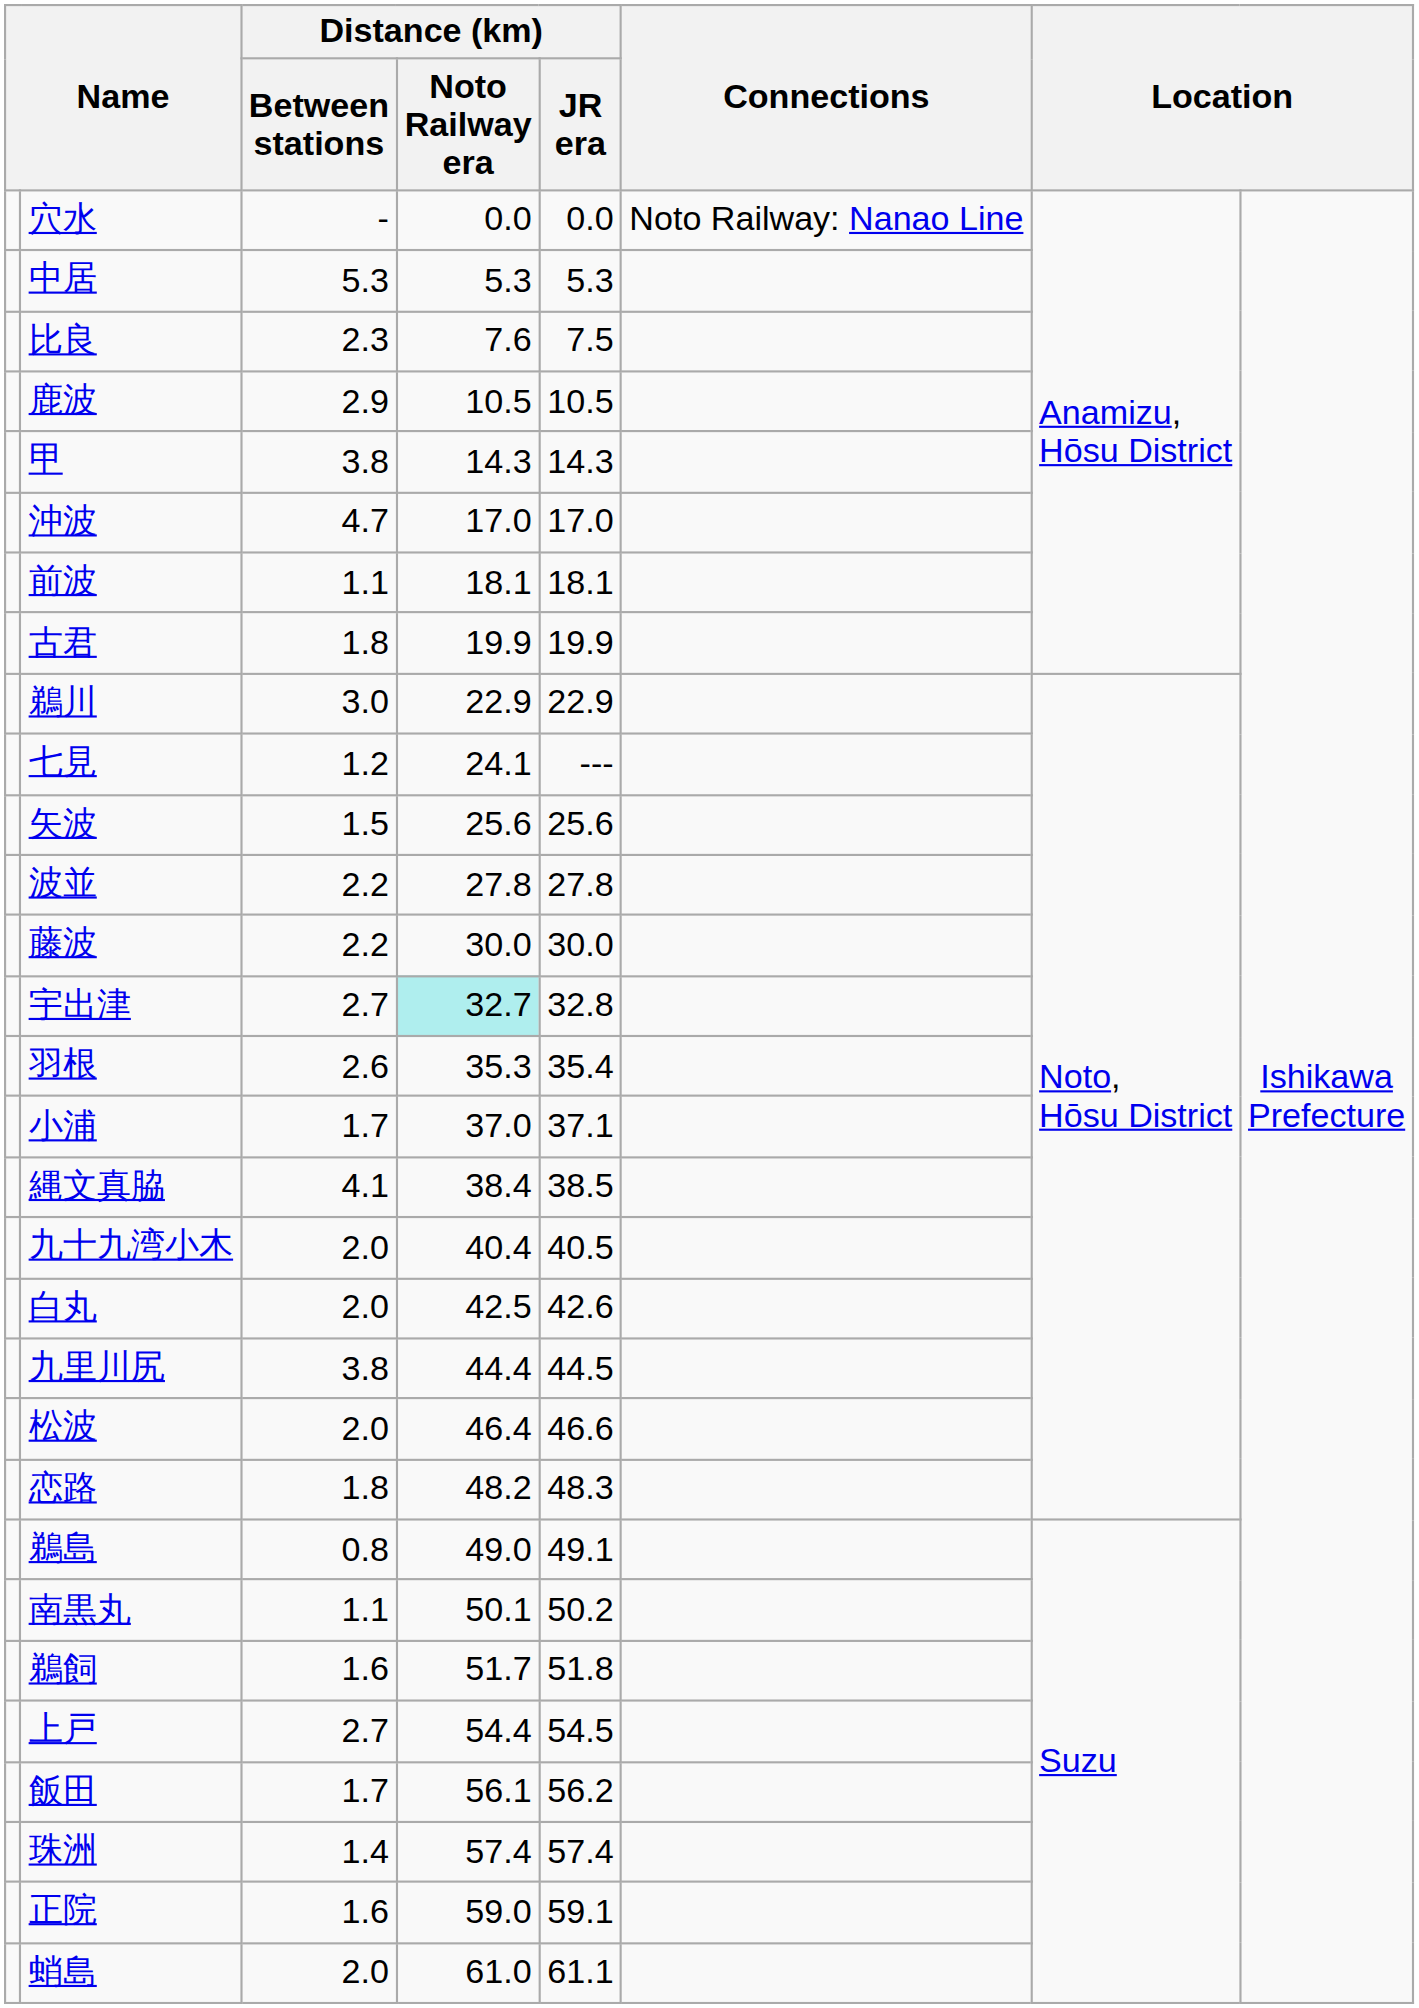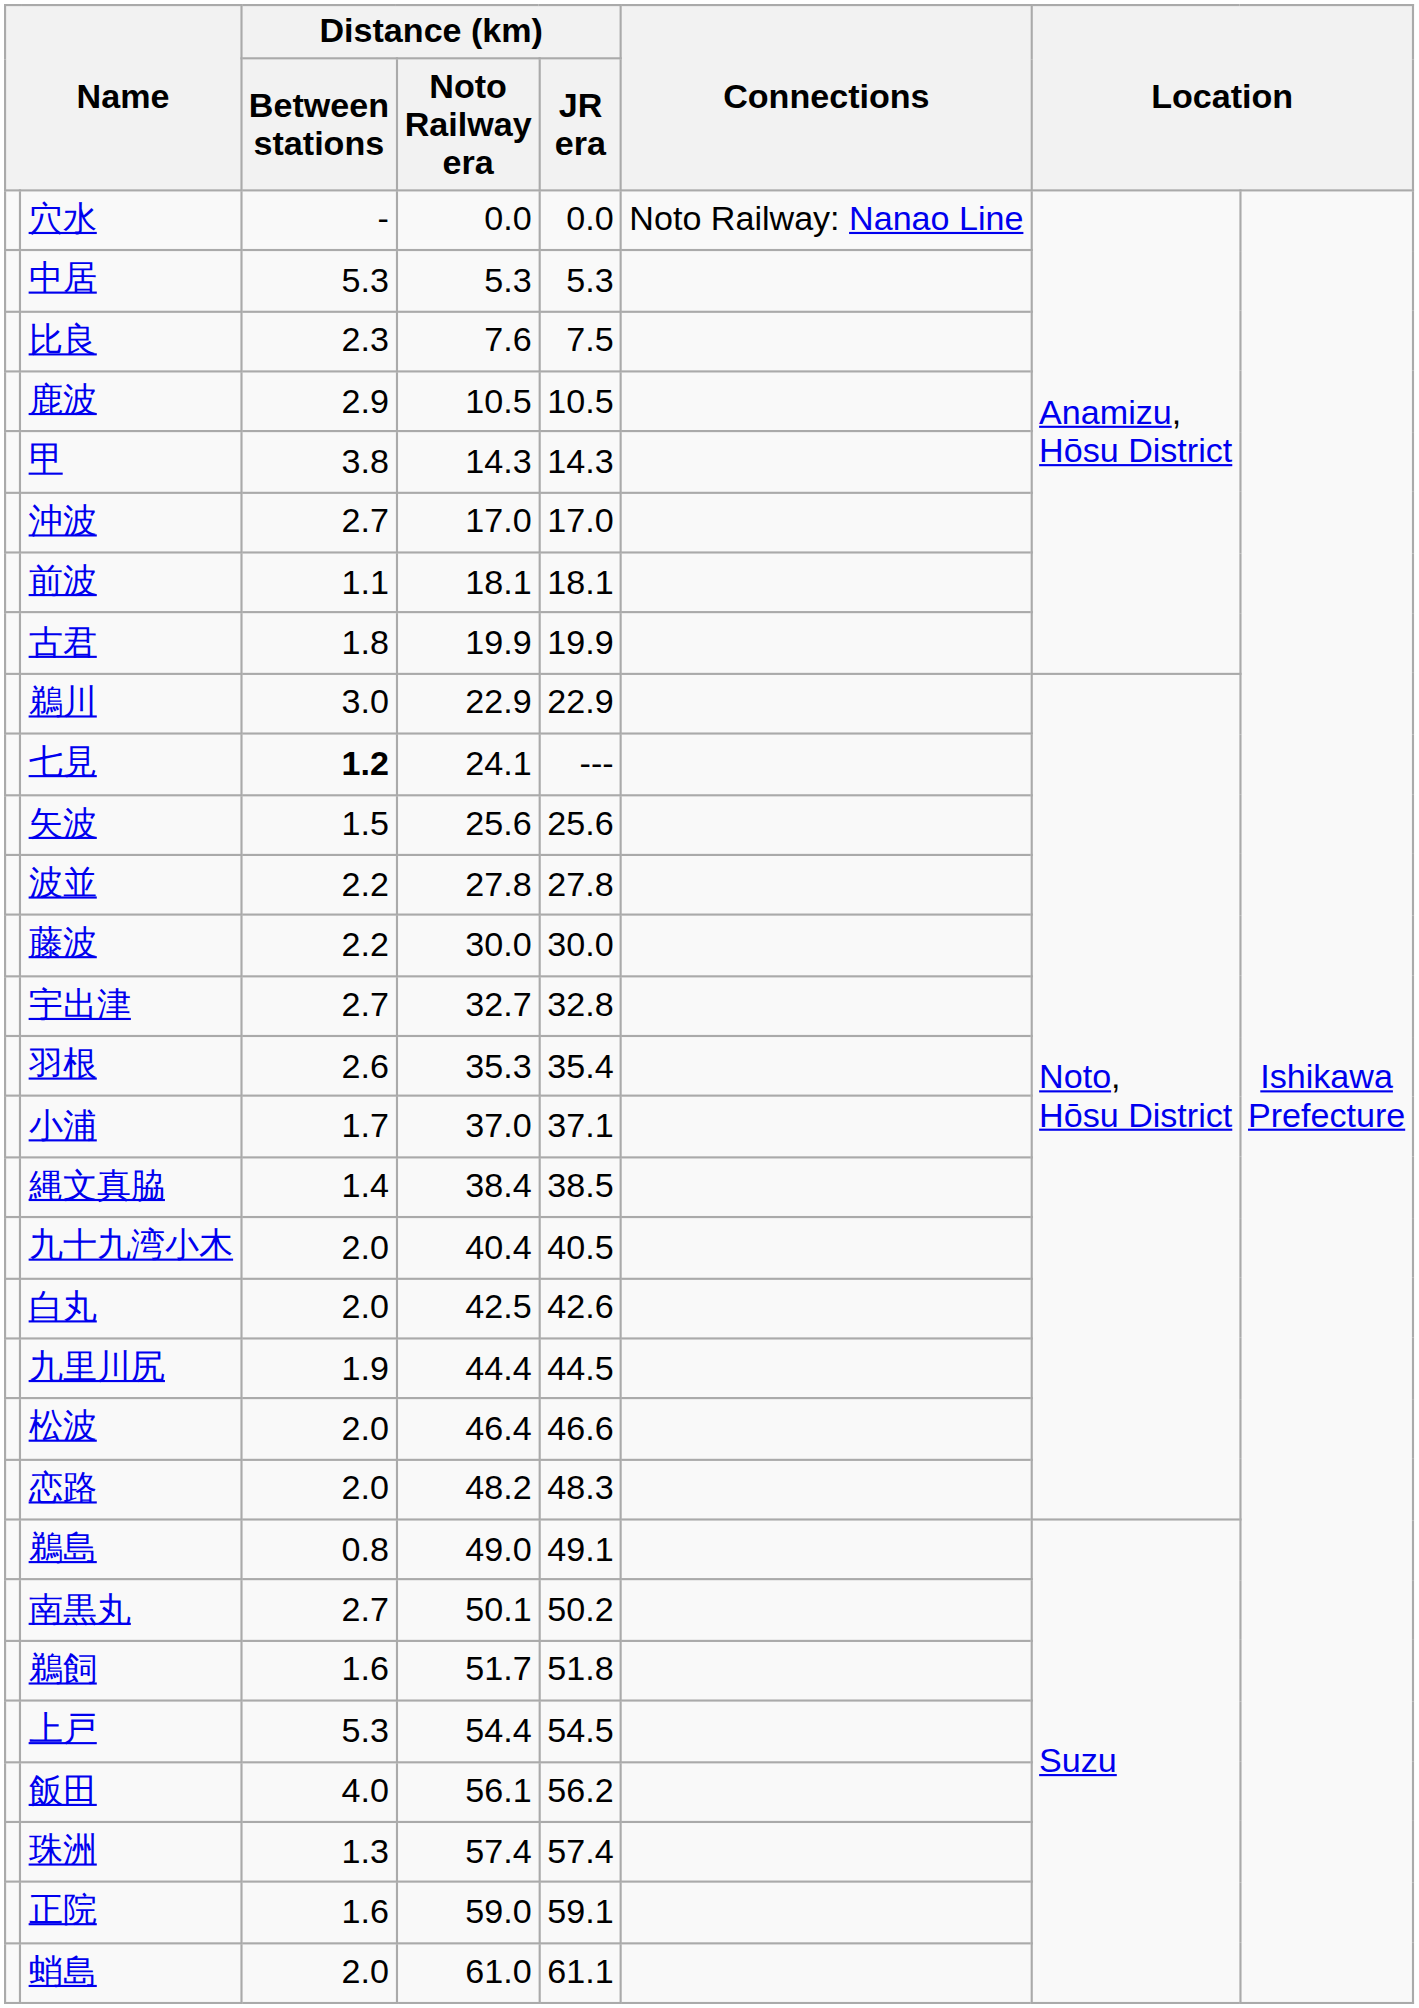沖波 | Distance (km) / Between stations: 4.7 -> 2.7
七見 | Distance (km) / Between stations: normal -> bold
宇出津 | Distance (km) / Noto Railway era: paleturquoise background -> no background
縄文真脇 | Distance (km) / Between stations: 4.1 -> 1.4
九里川尻 | Distance (km) / Between stations: 3.8 -> 1.9
恋路 | Distance (km) / Between stations: 1.8 -> 2.0
南黒丸 | Distance (km) / Between stations: 1.1 -> 2.7
上戸 | Distance (km) / Between stations: 2.7 -> 5.3
飯田 | Distance (km) / Between stations: 1.7 -> 4.0
珠洲 | Distance (km) / Between stations: 1.4 -> 1.3
